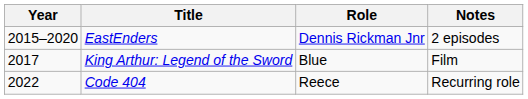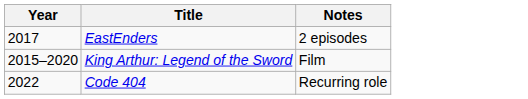- column: Role | Dennis Rickman Jnr | Blue | Reece
EastEnders | Year: 2015–2020 -> 2017
King Arthur: Legend of the Sword | Year: 2017 -> 2015–2020
